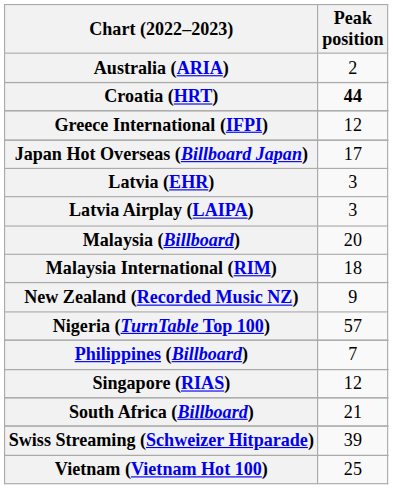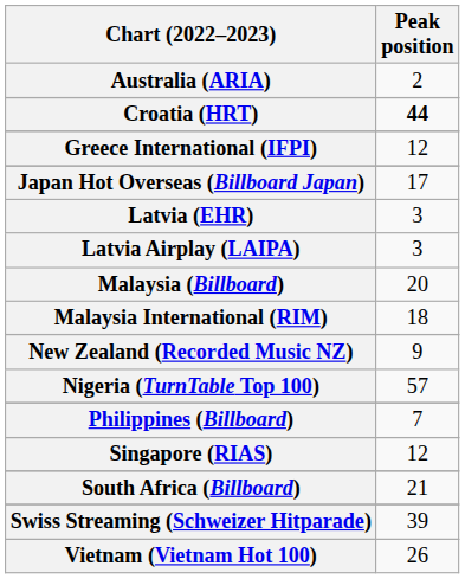Vietnam (Vietnam Hot 100) | Peak position: 25 -> 26
